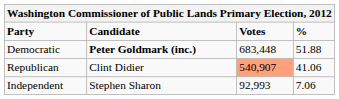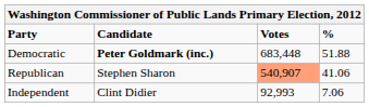Republican | Candidate: Clint Didier -> Stephen Sharon
Independent | Candidate: Stephen Sharon -> Clint Didier
